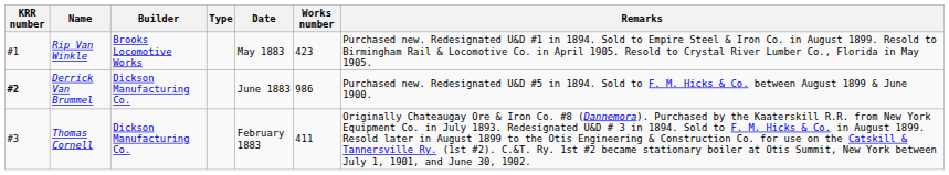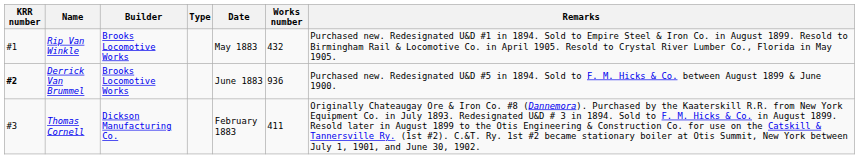Rip Van Winkle | Works number: 423 -> 432
Derrick Van Brummel | Builder: Dickson Manufacturing Co. -> Brooks Locomotive Works
Derrick Van Brummel | Works number: 986 -> 936
